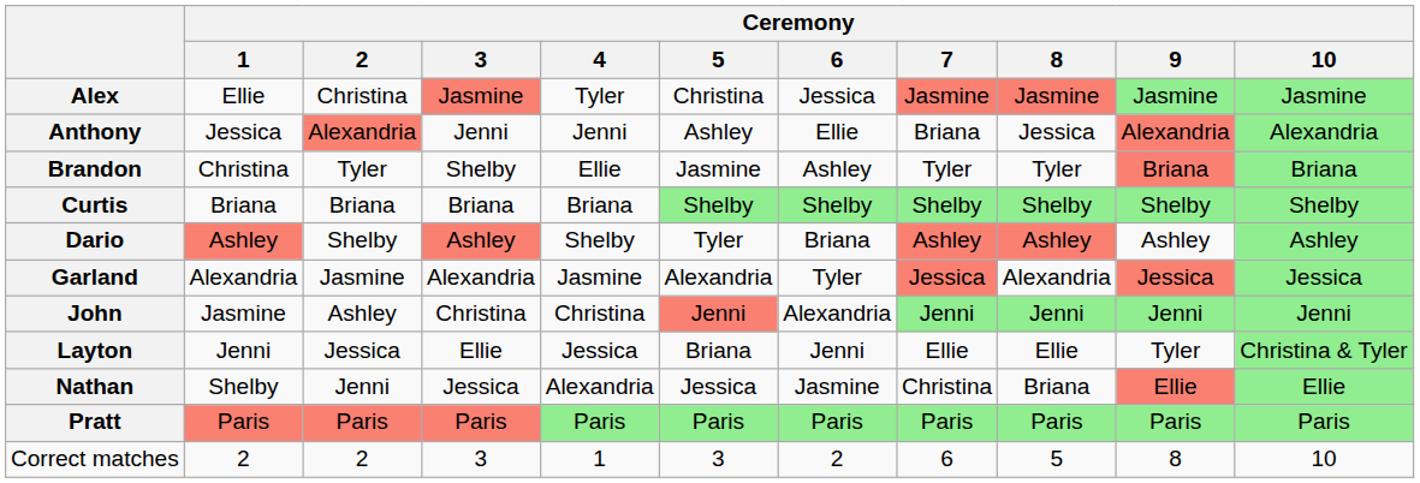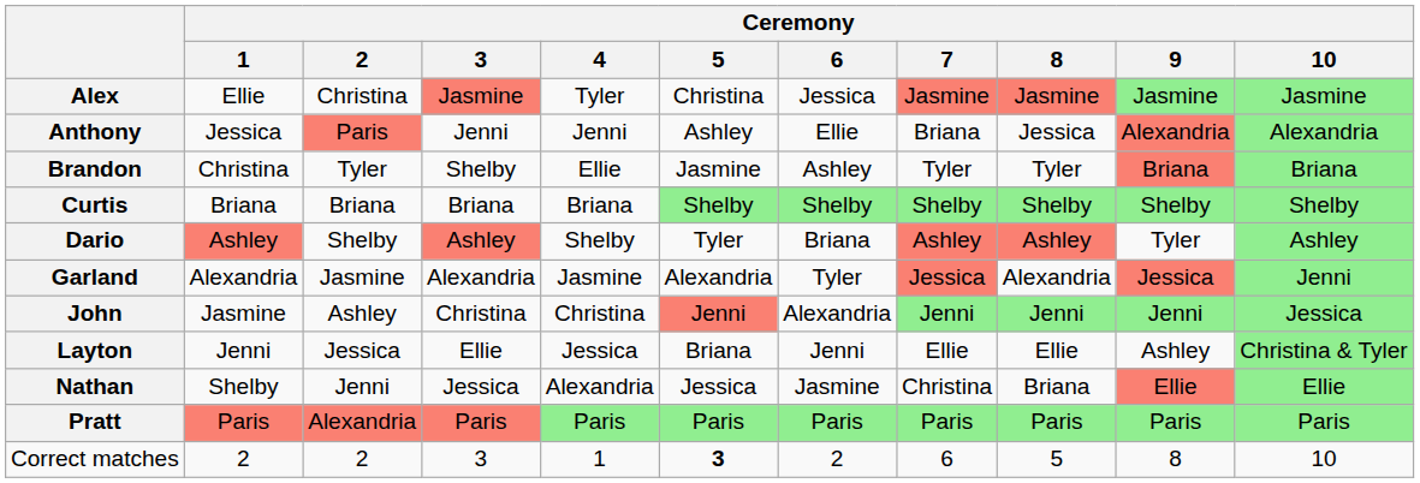Anthony | Ceremony / 2: Alexandria -> Paris
Dario | Ceremony / 9: Ashley -> Tyler
Garland | Ceremony / 10: Jessica -> Jenni
John | Ceremony / 10: Jenni -> Jessica
Layton | Ceremony / 9: Tyler -> Ashley
Pratt | Ceremony / 2: Paris -> Alexandria
Correct matches | Ceremony / 5: normal -> bold
